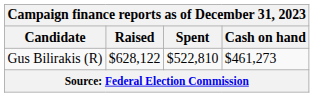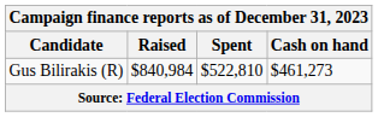Gus Bilirakis (R) | Raised: $628,122 -> $840,984
